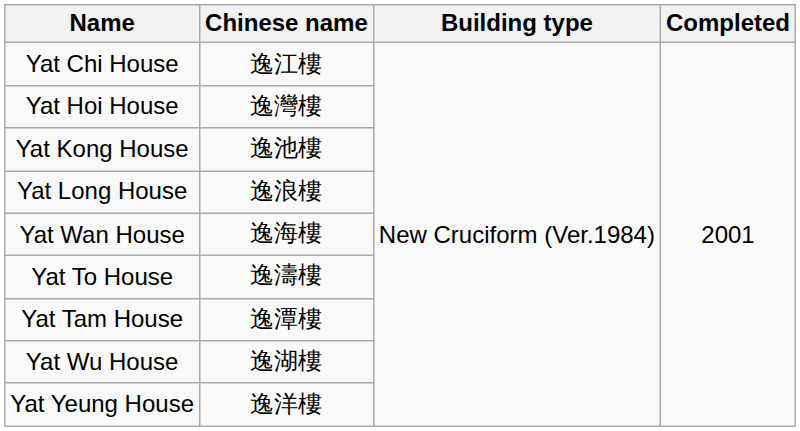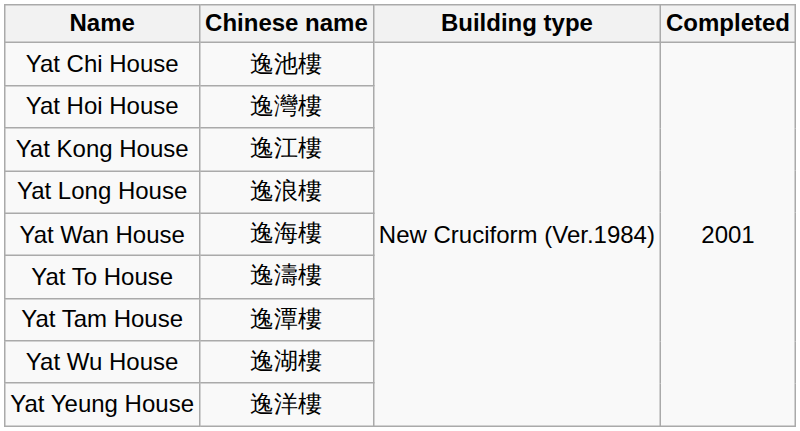Yat Chi House | Chinese name: 逸江樓 -> 逸池樓
Yat Kong House | Chinese name: 逸池樓 -> 逸江樓
